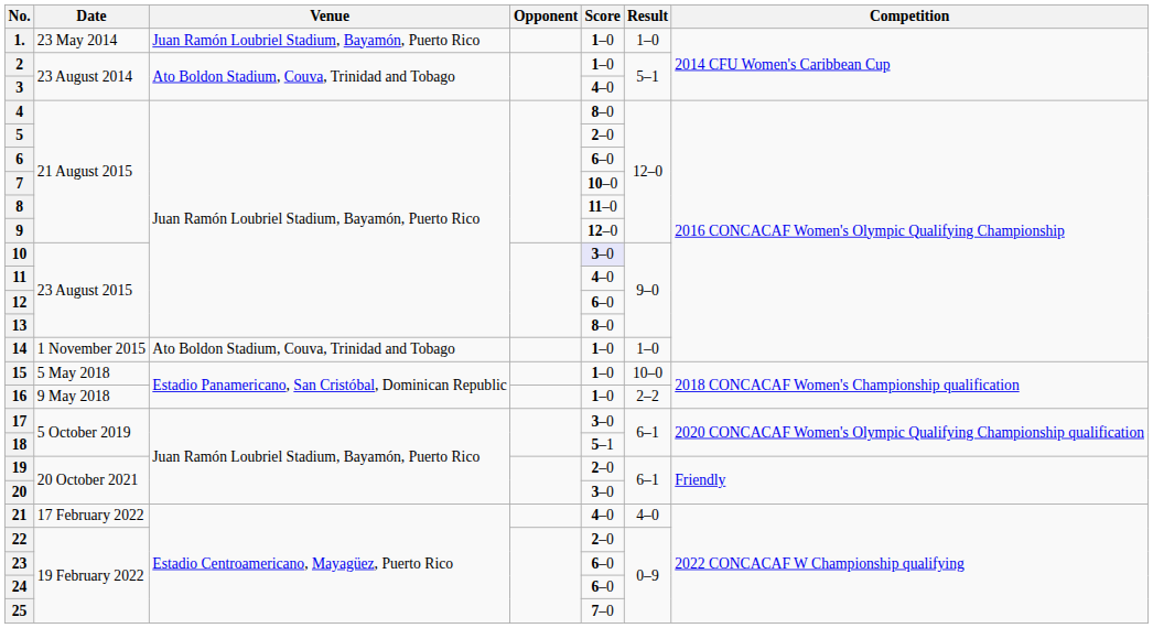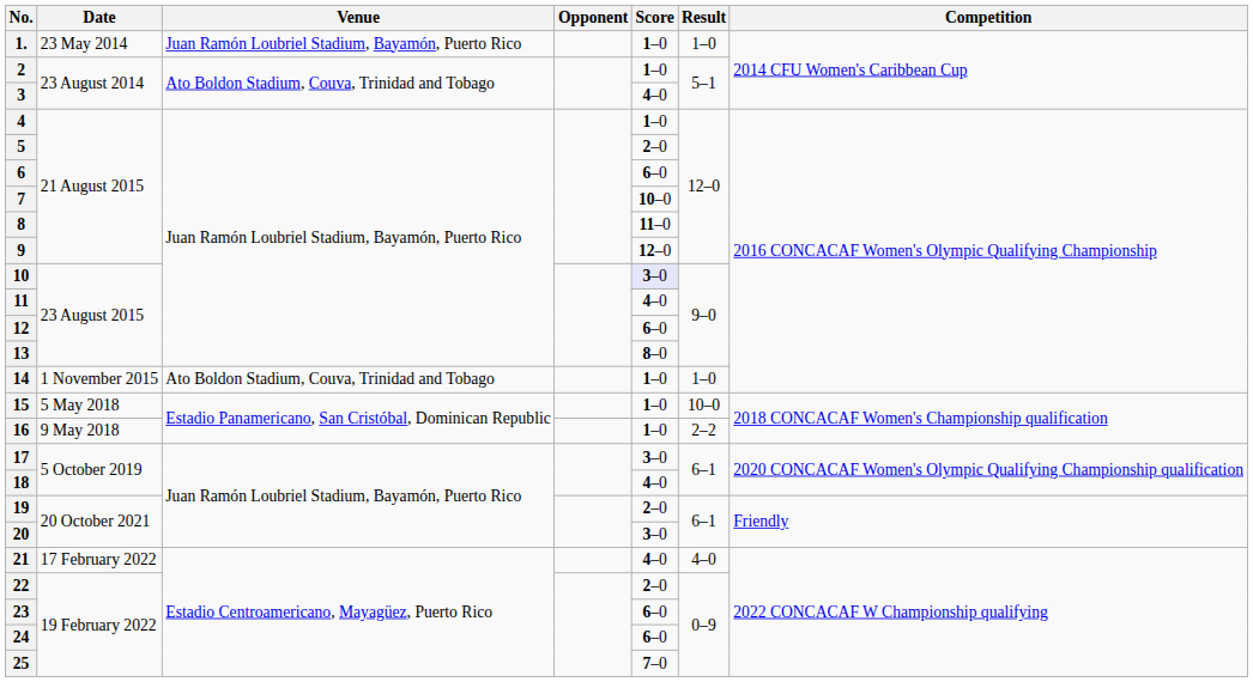4 | Score: 8–0 -> 1–0
18 | Score: 5–1 -> 4–0
